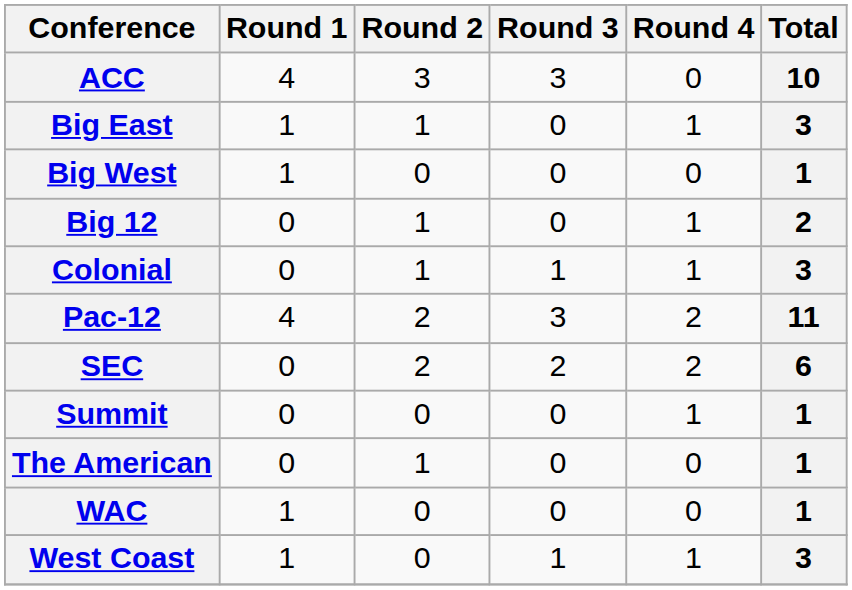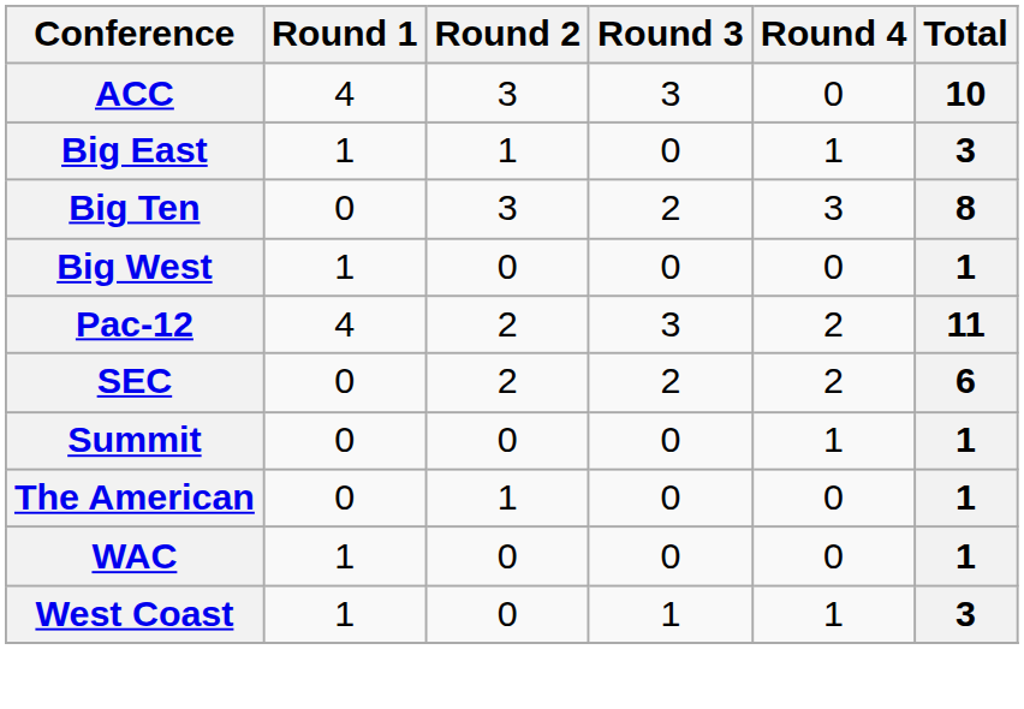+ row: Big Ten | 0 | 3 | 2 | 3 | 8
- row: Big 12 | 0 | 1 | 0 | 1 | 2
- row: Colonial | 0 | 1 | 1 | 1 | 3
